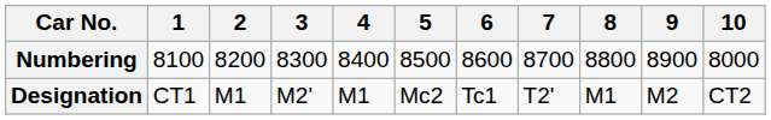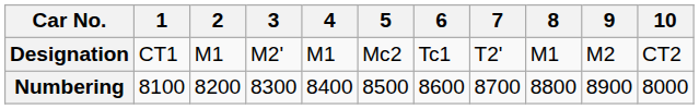rows swapped: Designation <-> Numbering
